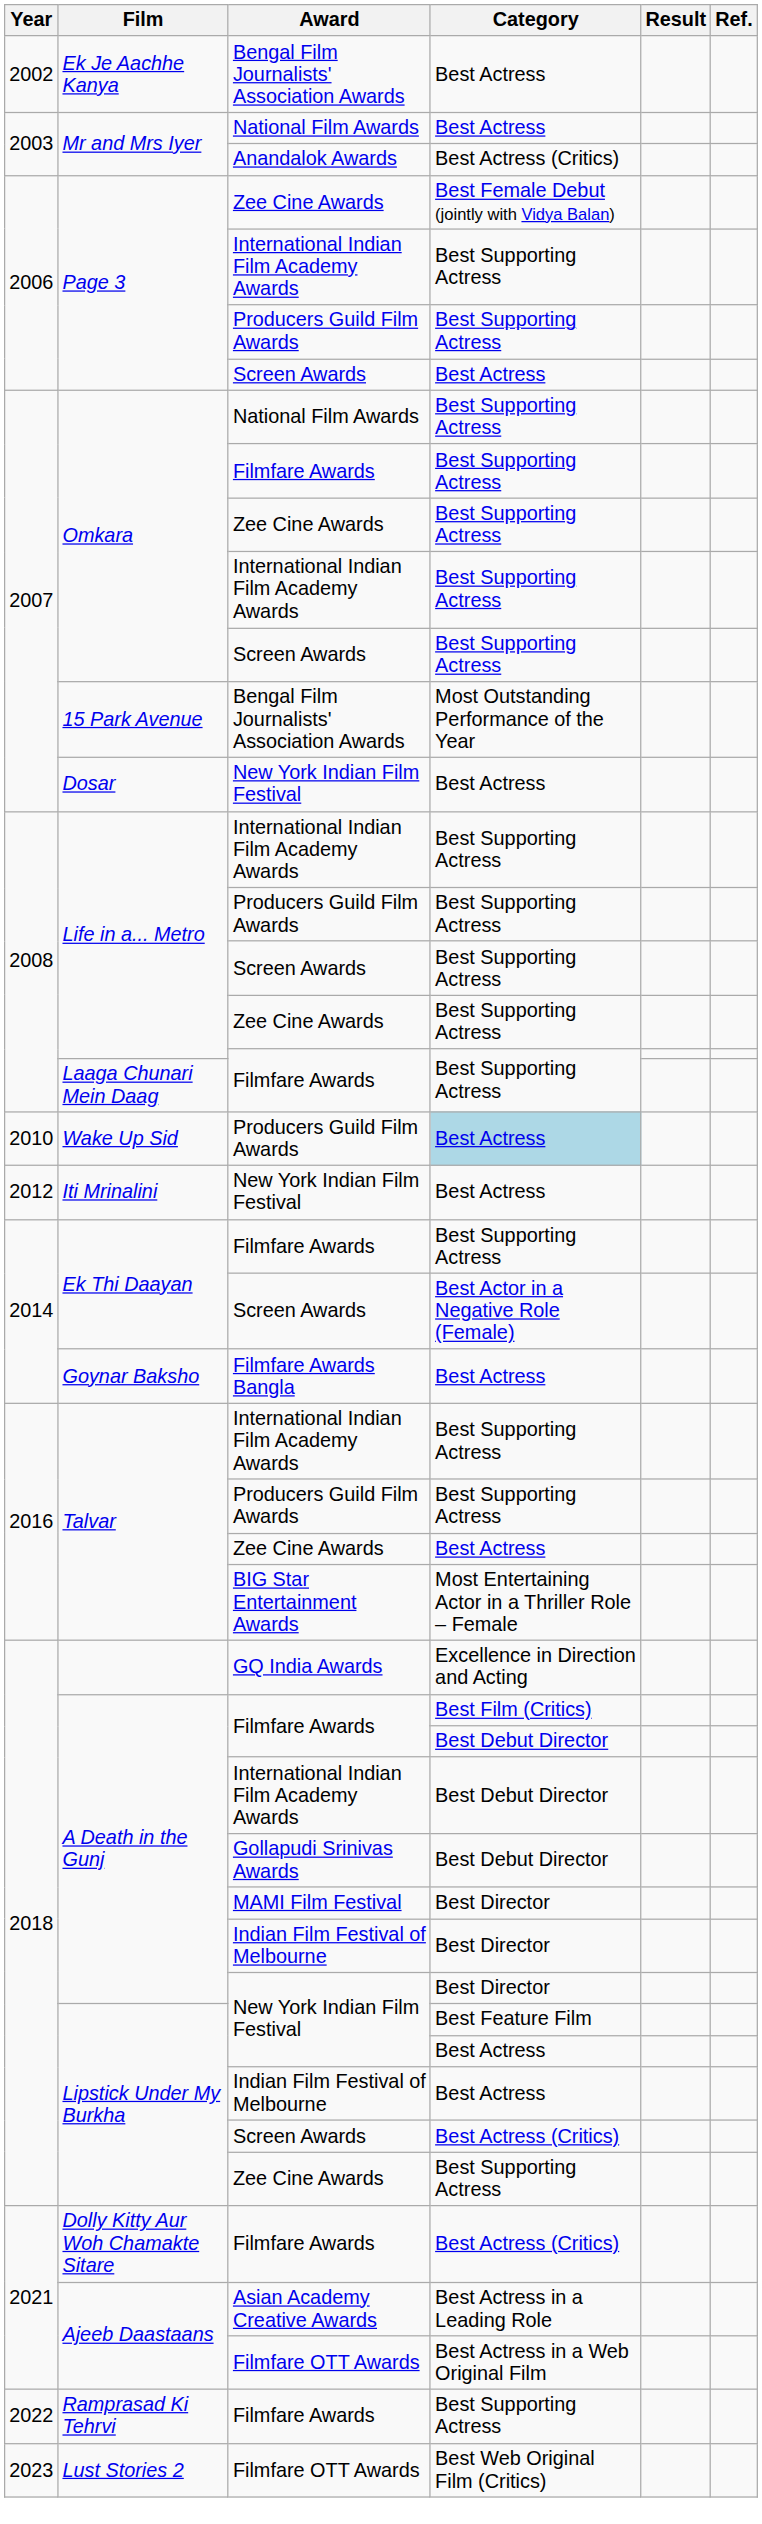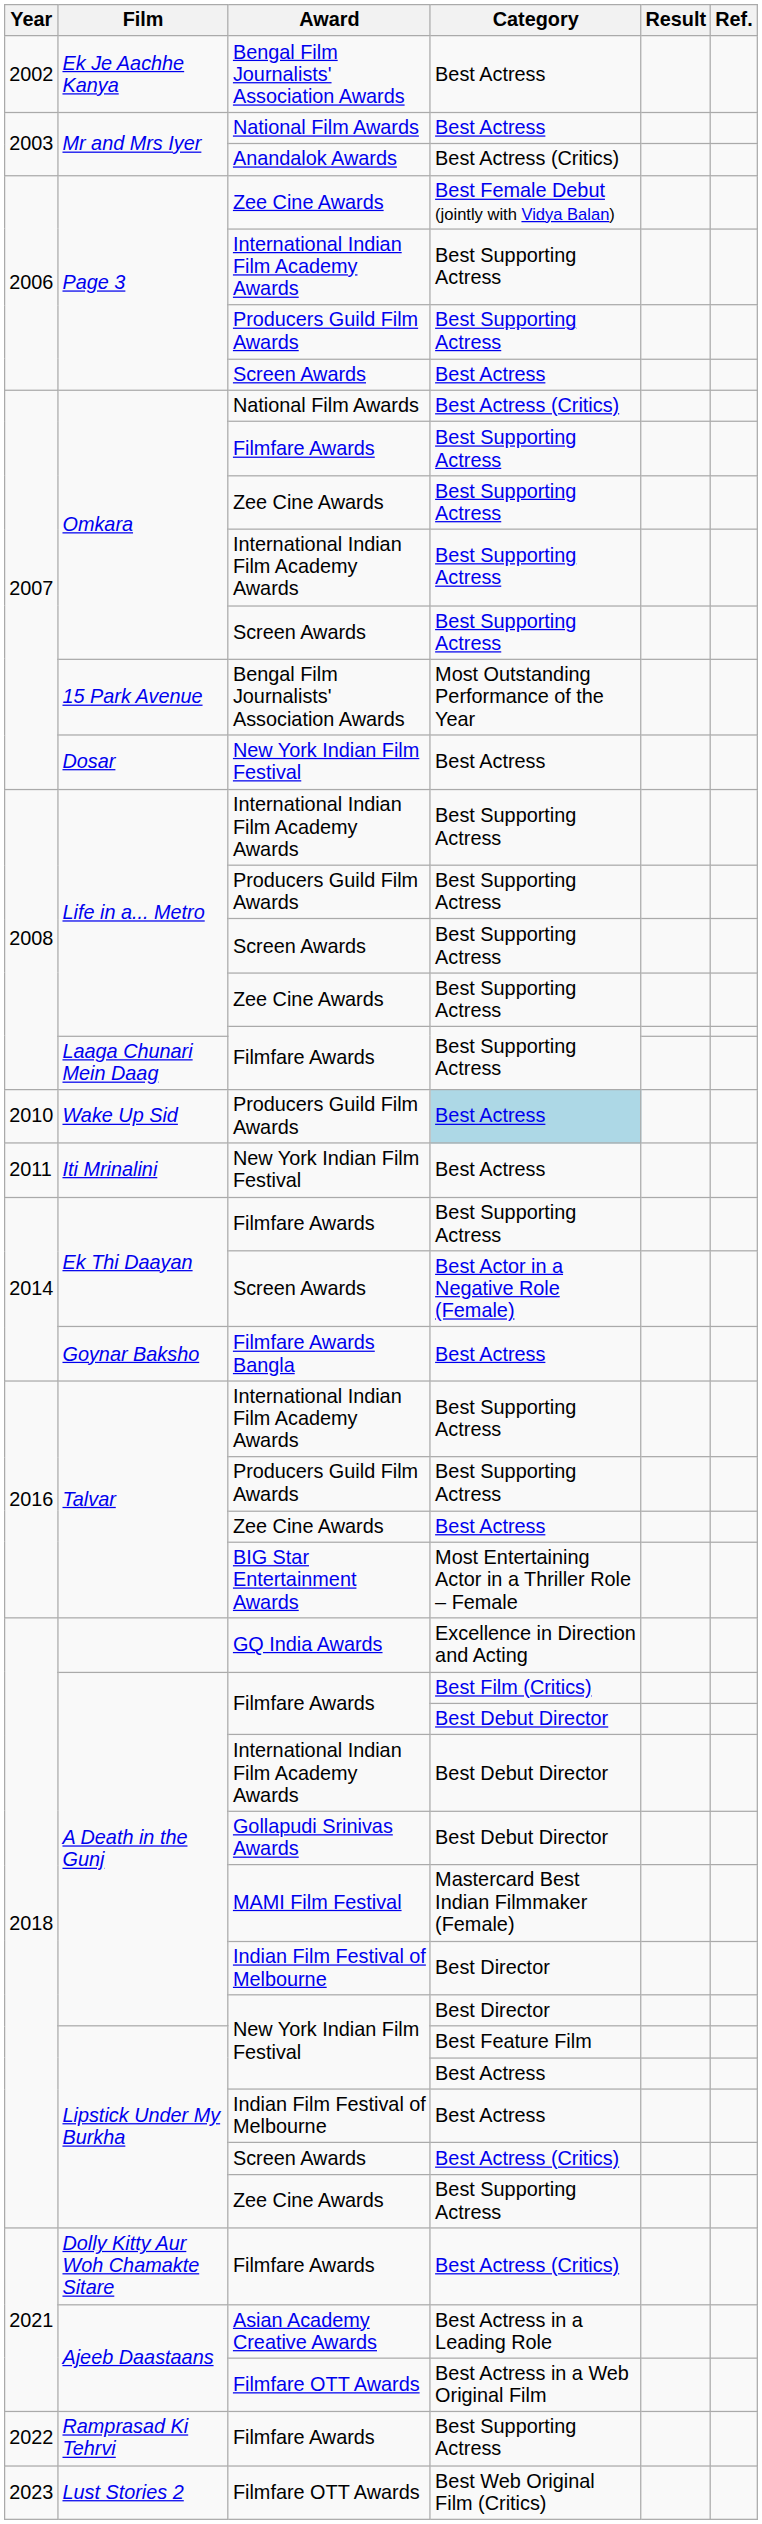Omkara / National Film Awards | Category: Best Supporting Actress -> Best Actress (Critics)
Iti Mrinalini | Year: 2012 -> 2011
A Death in the Gunj / MAMI Film Festival | Category: Best Director -> Mastercard Best Indian Filmmaker (Female)
